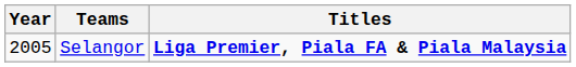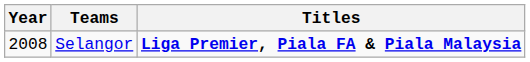Selangor | Year: 2005 -> 2008
